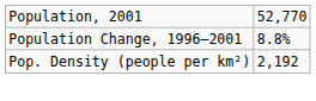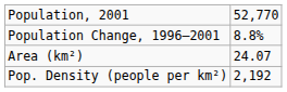+ row: Area (km²) | 24.07
